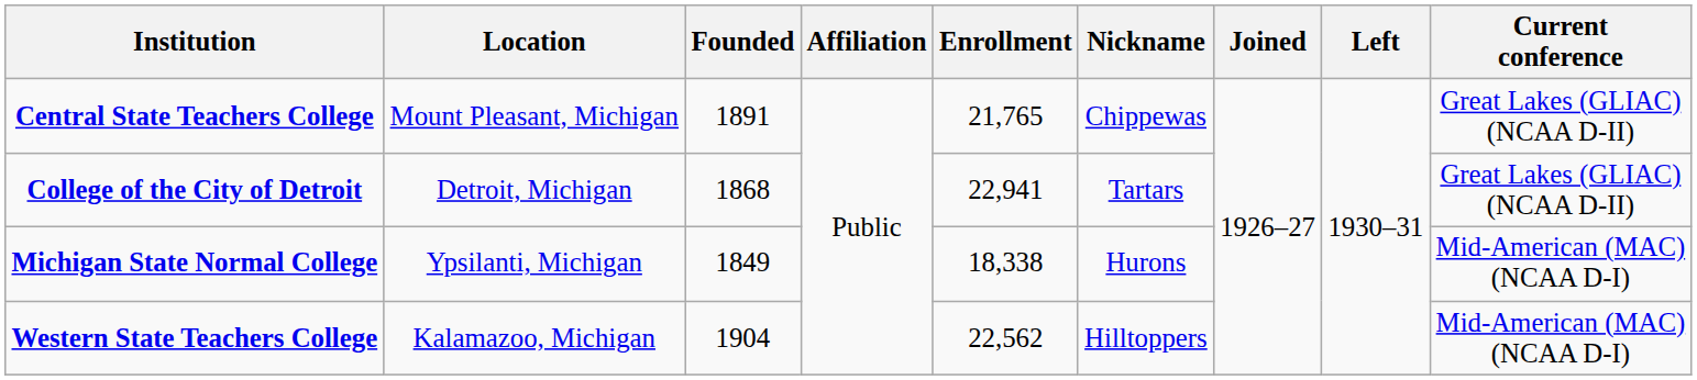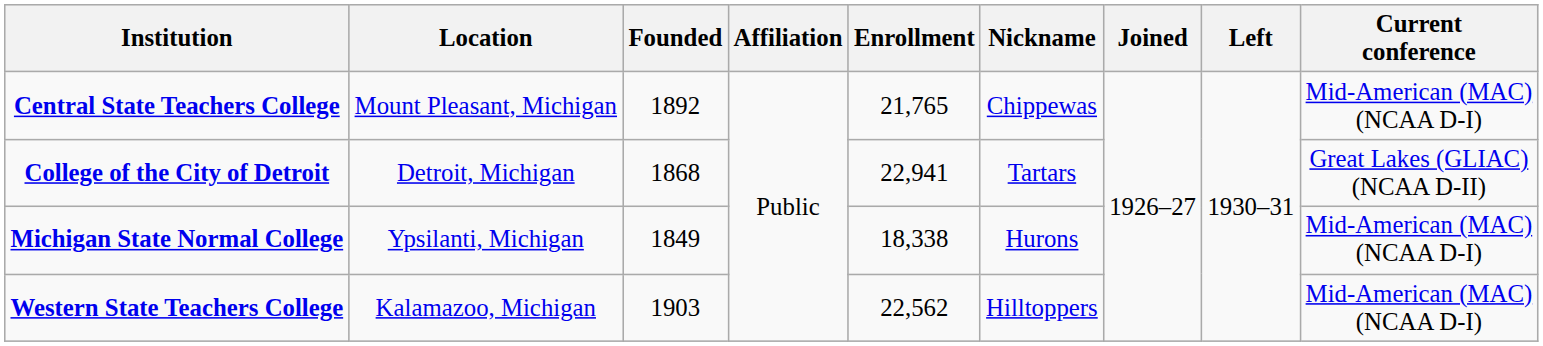Central State Teachers College | Founded: 1891 -> 1892
Central State Teachers College | Current conference: Great Lakes (GLIAC) (NCAA D-II) -> Mid-American (MAC) (NCAA D-I)
Western State Teachers College | Founded: 1904 -> 1903
